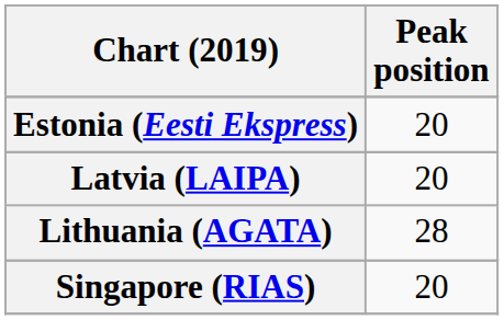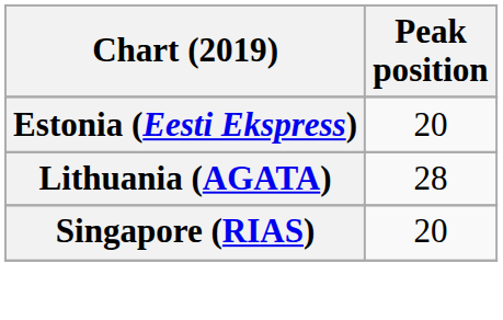- row: Latvia (LAIPA) | 20
